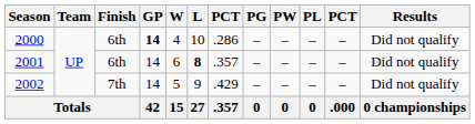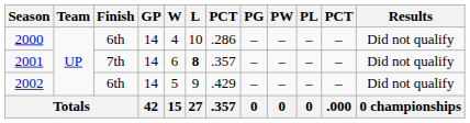2000 | GP: bold -> normal
2001 | Finish: 6th -> 7th
2002 | Finish: 7th -> 6th
